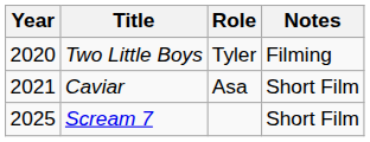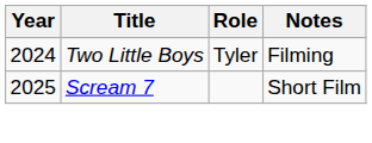Two Little Boys | Year: 2020 -> 2024
- row: 2021 | Caviar | Asa | Short Film
